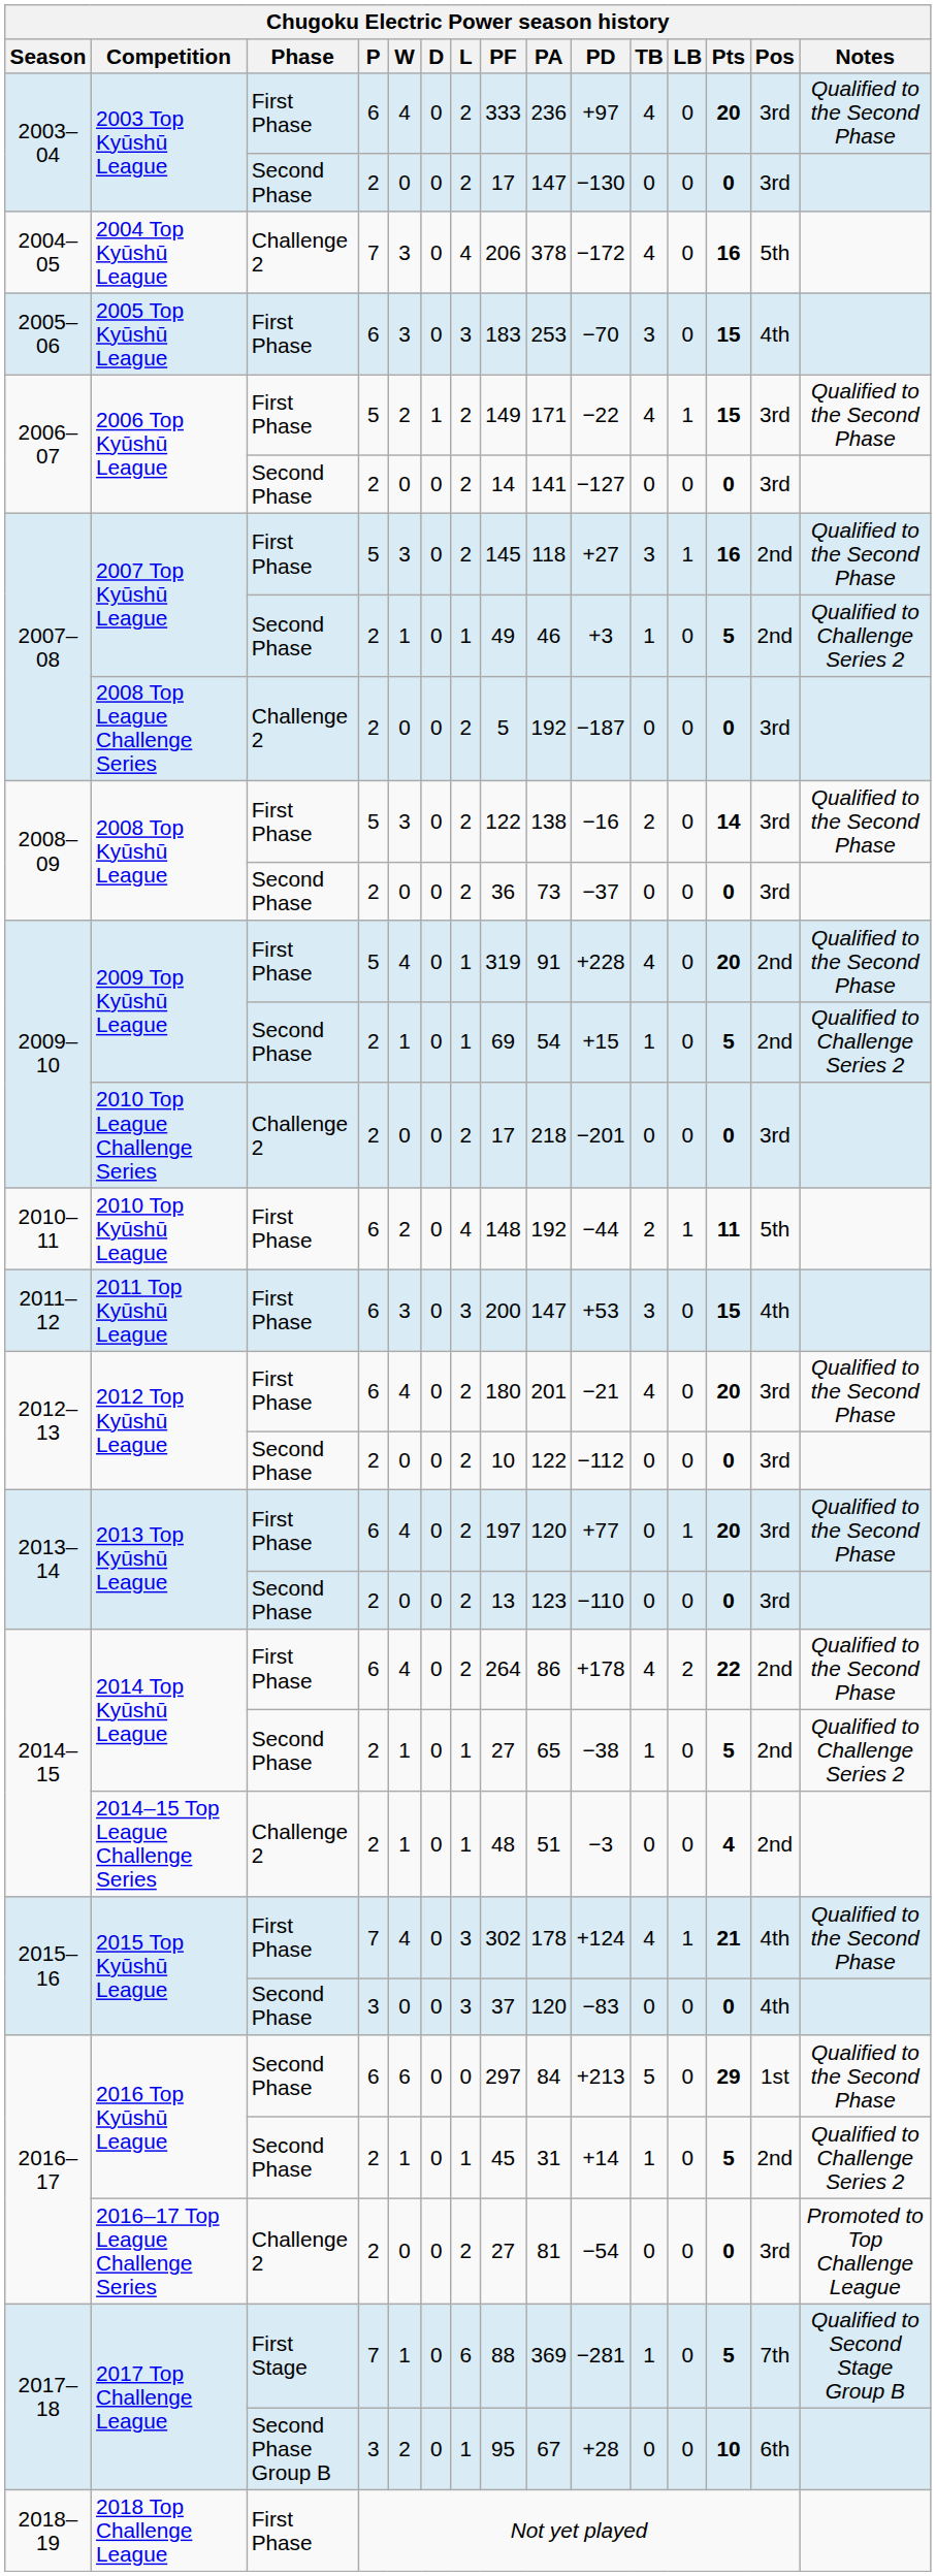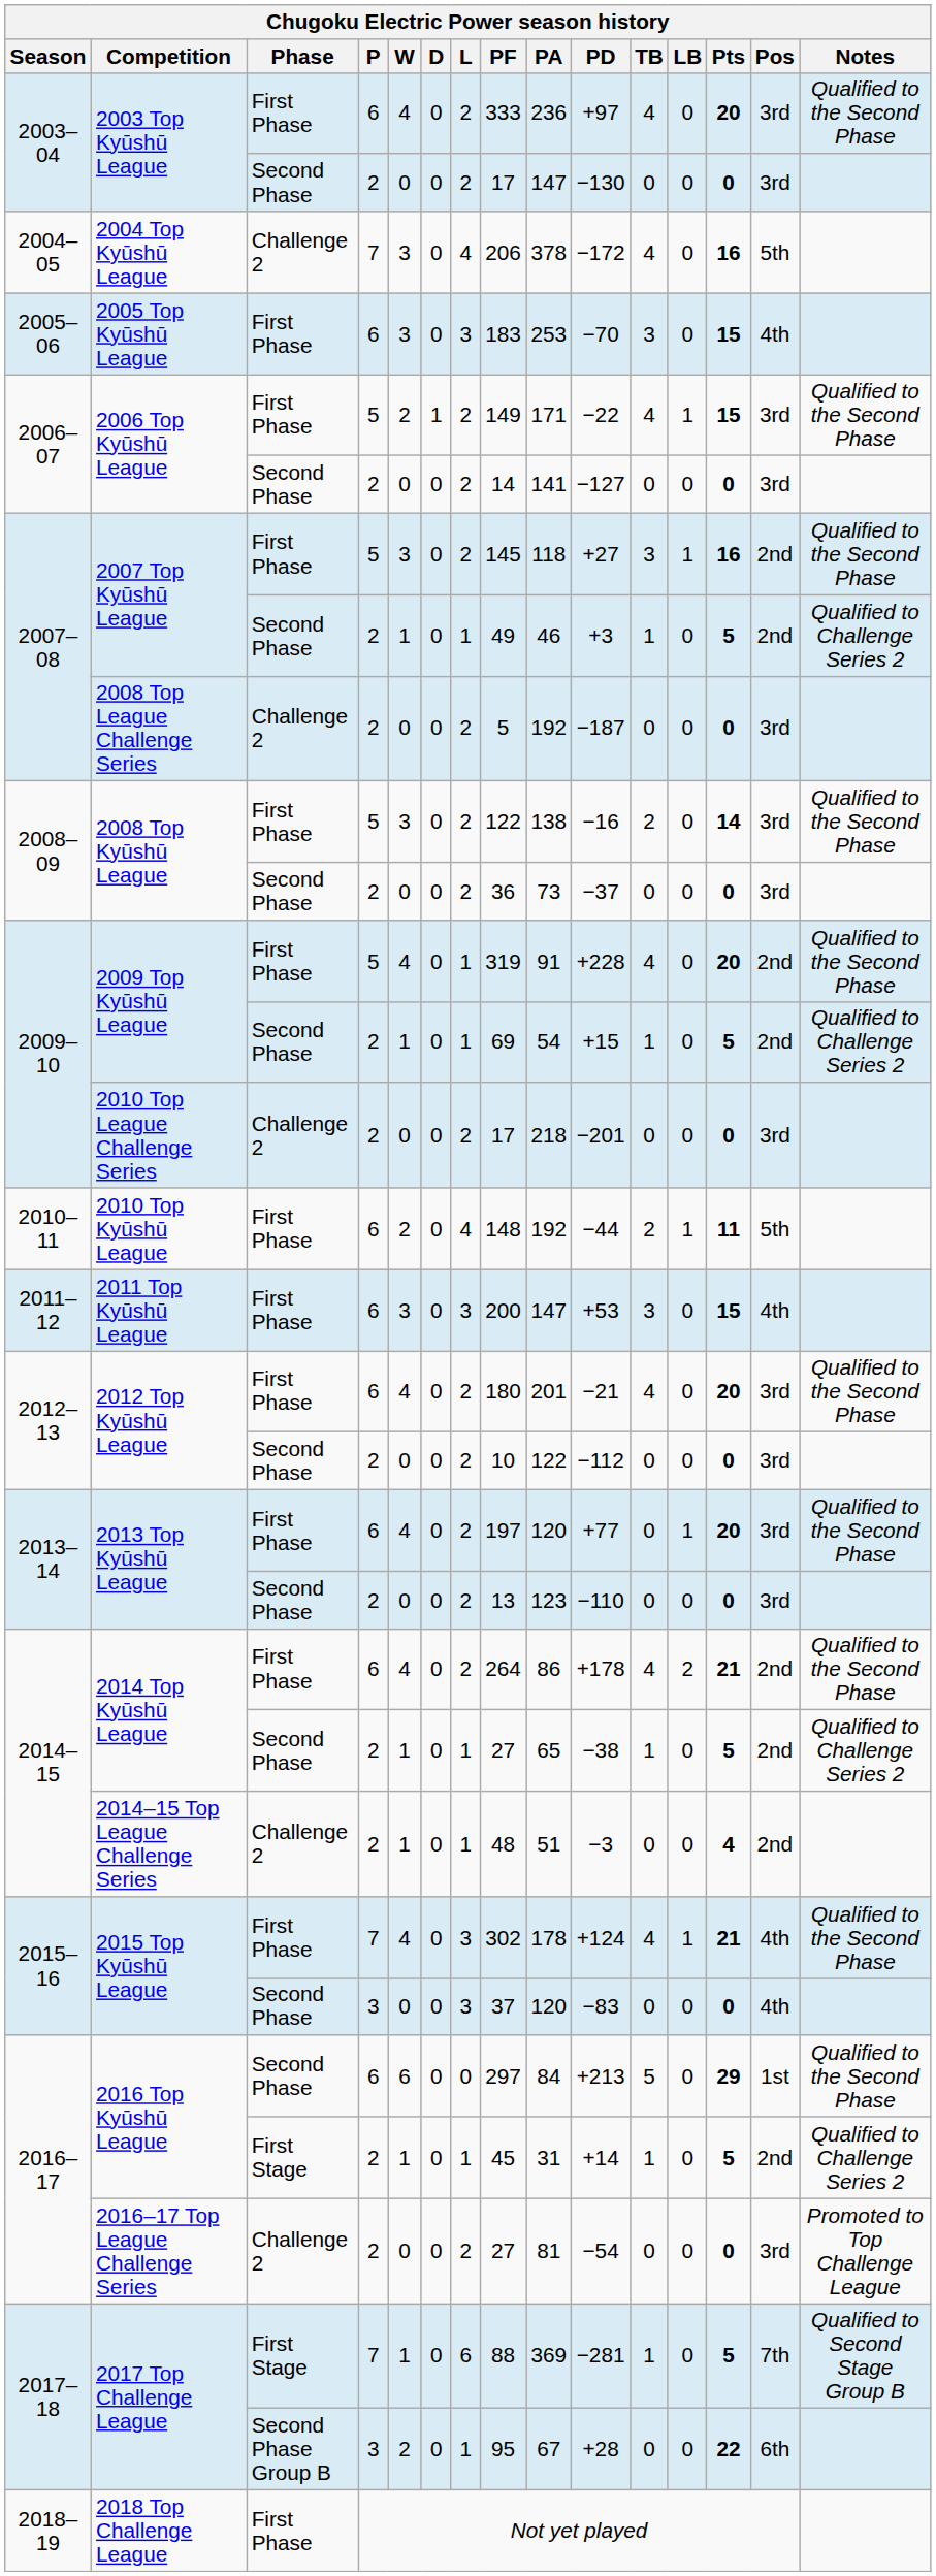2014 Top Kyūshū League / 6 | Pts: 22 -> 21
2016 Top Kyūshū League / 2 | Phase: Second Phase -> First Stage
2017 Top Challenge League / 3 | Pts: 10 -> 22
